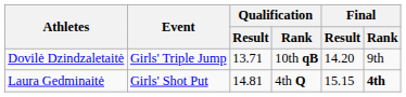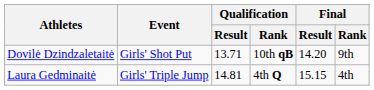Dovilė Dzindzaletaitė | Event: Girls' Triple Jump -> Girls' Shot Put
Laura Gedminaitė | Event: Girls' Shot Put -> Girls' Triple Jump
Laura Gedminaitė | Final / Rank: bold -> normal
